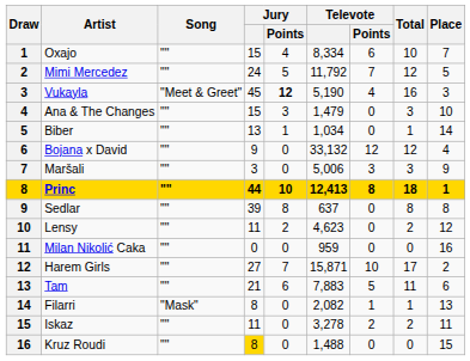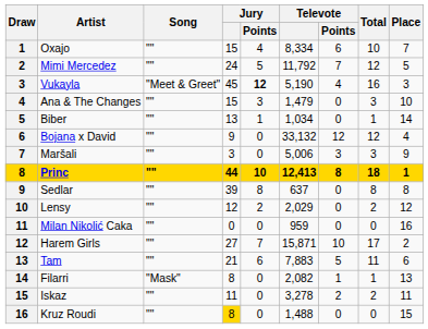Lensy | Jury: 11 -> 12
Lensy | Televote: 4,623 -> 2,029
